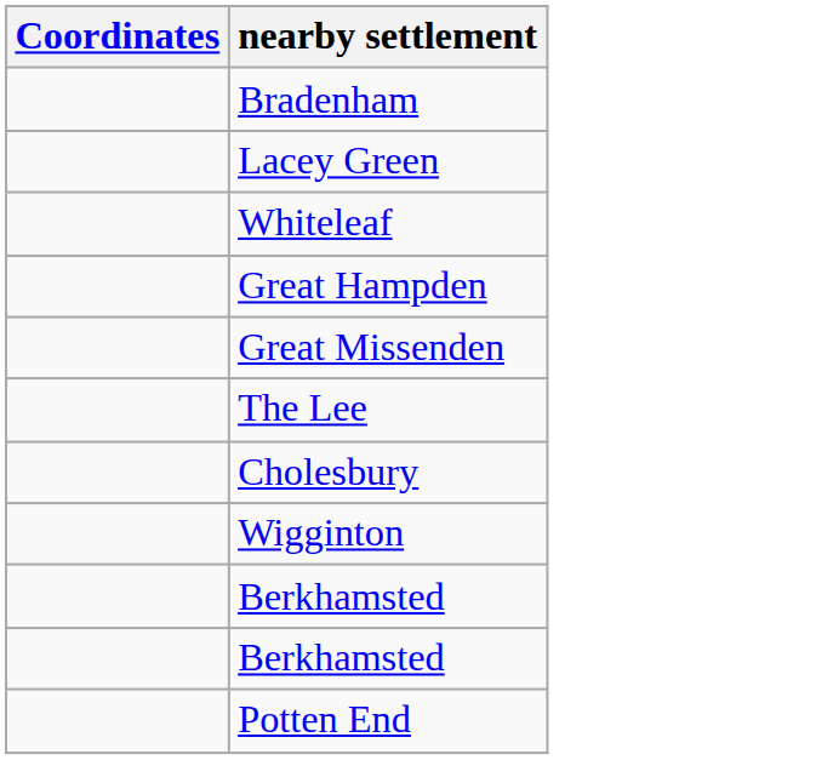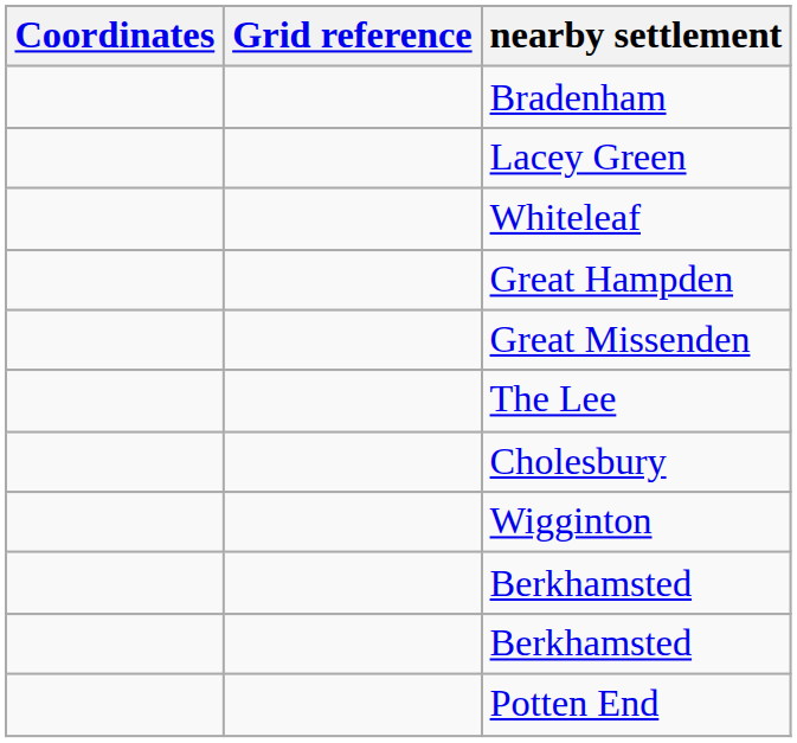+ column: Grid reference
